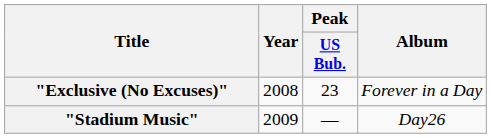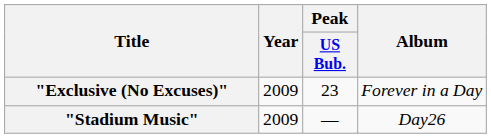"Exclusive (No Excuses)" | Year: 2008 -> 2009
